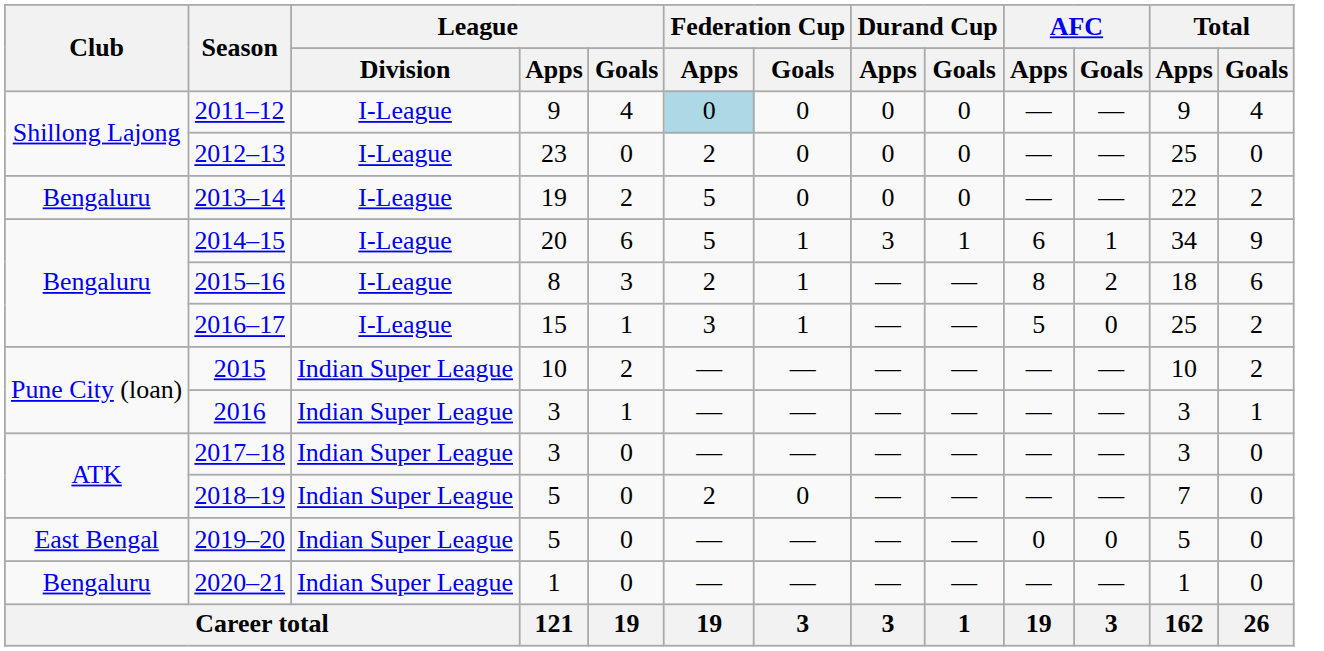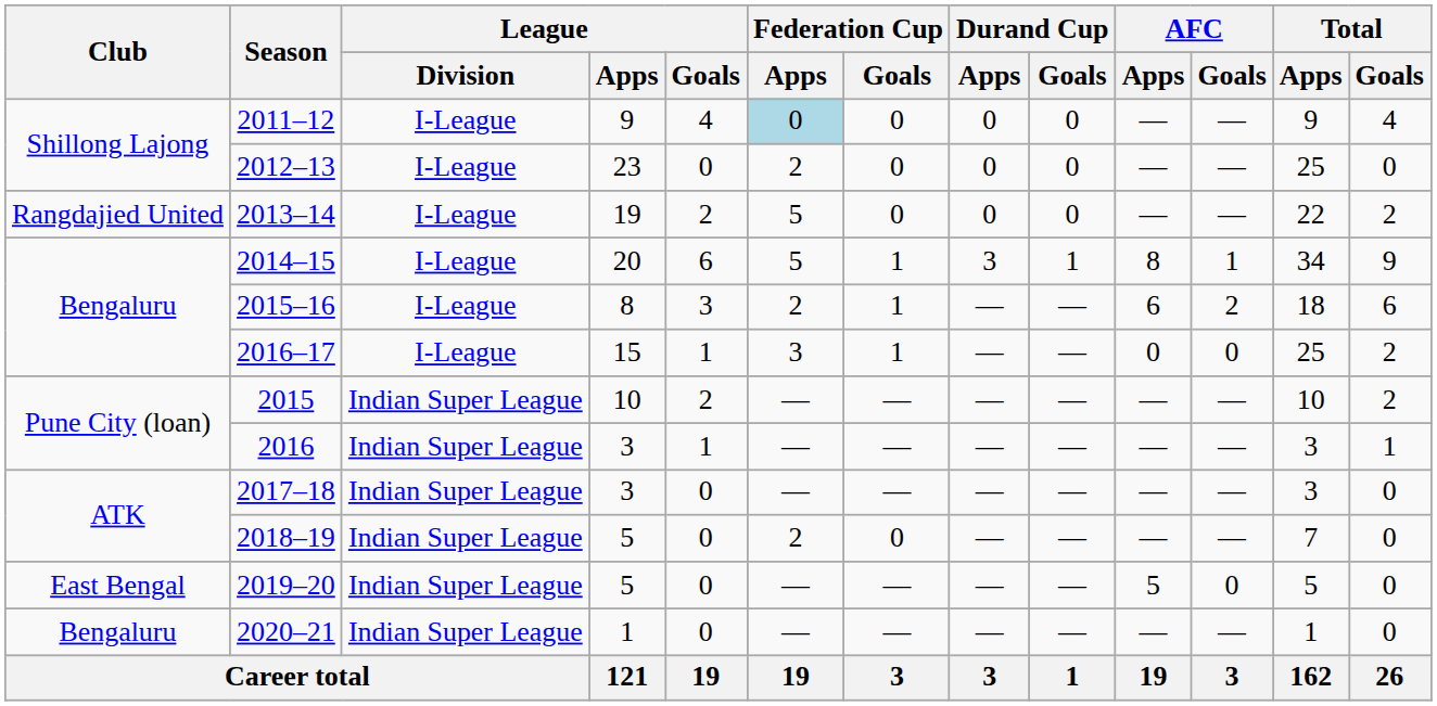2013–14 | Club: Bengaluru -> Rangdajied United
2014–15 | AFC / Apps: 6 -> 8
2015–16 | AFC / Apps: 8 -> 6
2016–17 | AFC / Apps: 5 -> 0
2019–20 | AFC / Apps: 0 -> 5
